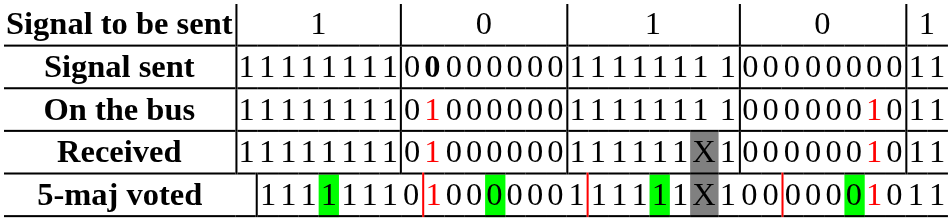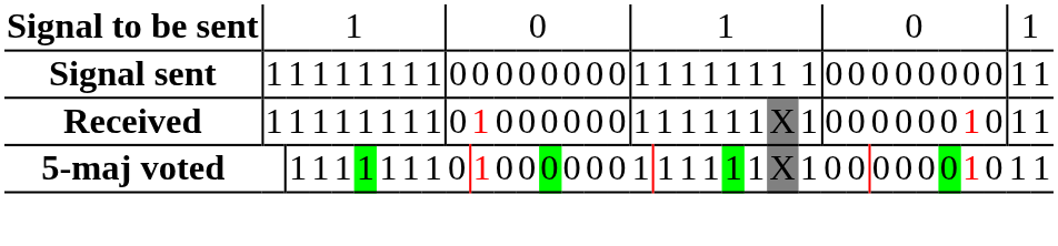Signal sent | column 11: bold -> normal
- row: On the bus | 1 | 1 | 1 | 1 | 1 | 1 | 1 | 1 | 0 | 1 | 0 | 0 | 0 | 0 | 0 | 0 | 1 | 1 | 1 | 1 | 1 | 1 | 1 | 1 | 0 | 0 | 0 | 0 | 0 | 0 | 1 | 0 | 1 | 1
